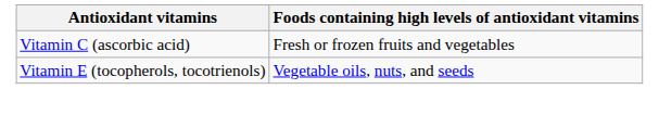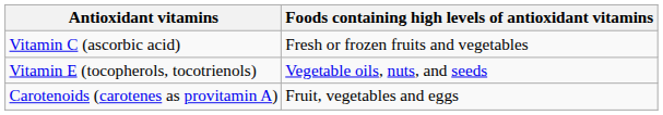+ row: Carotenoids (carotenes as provitamin A) | Fruit, vegetables and eggs
